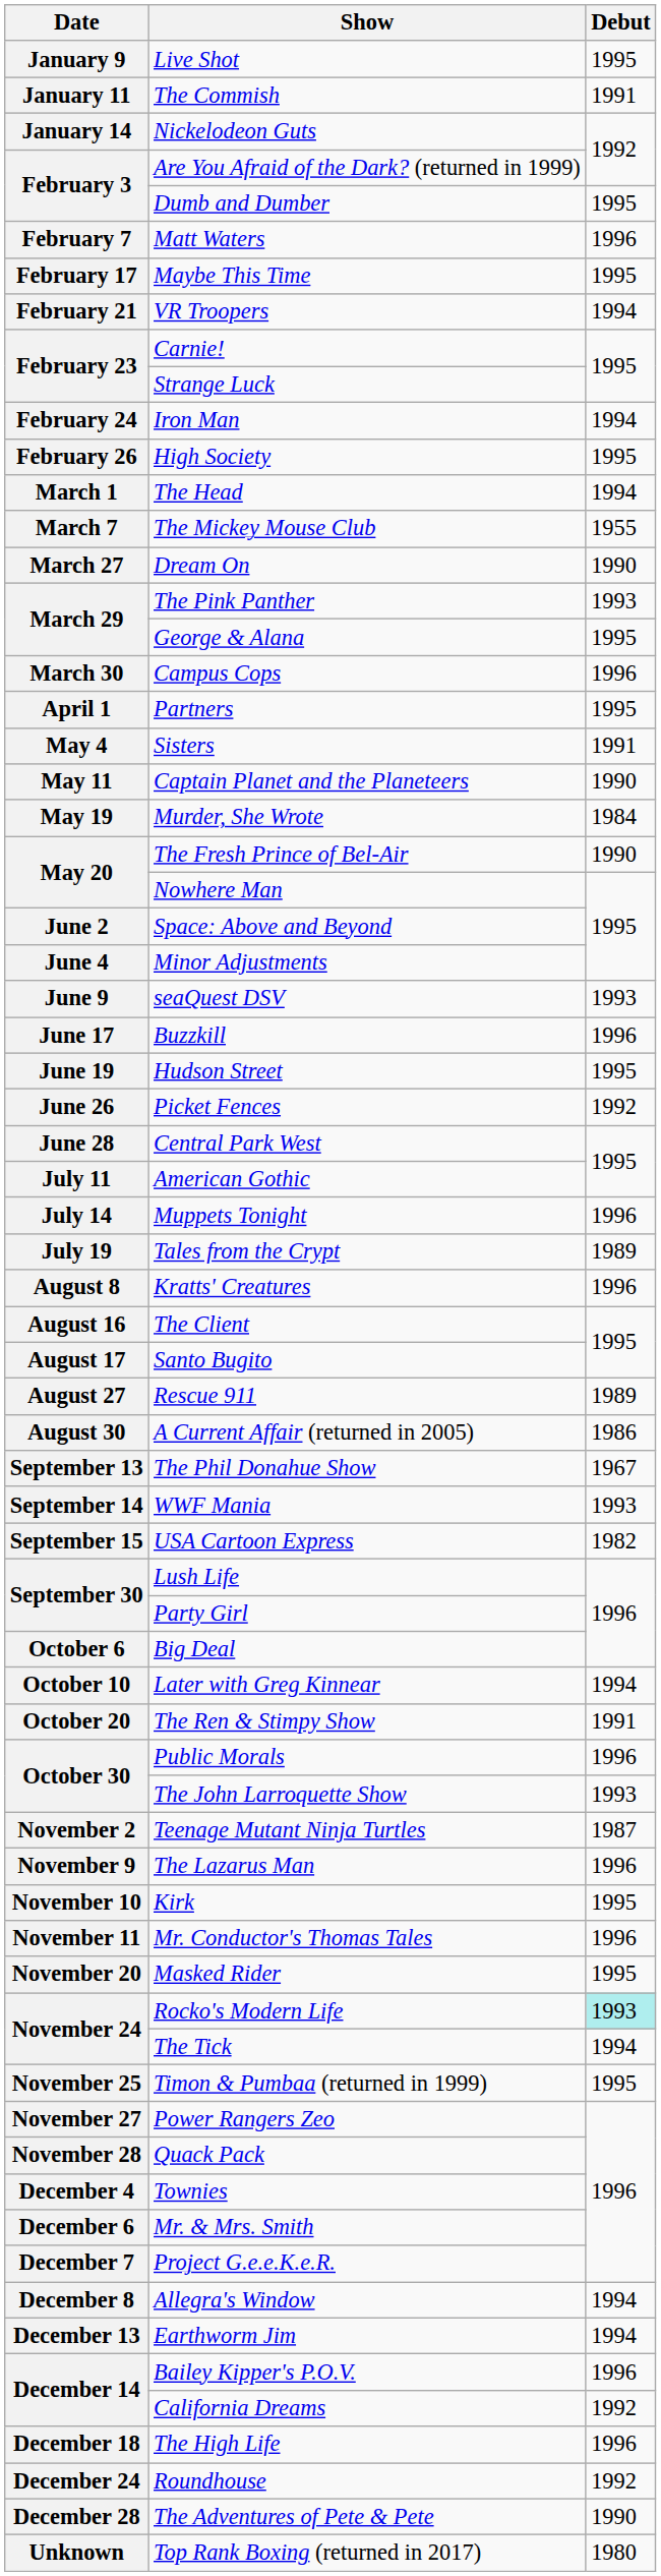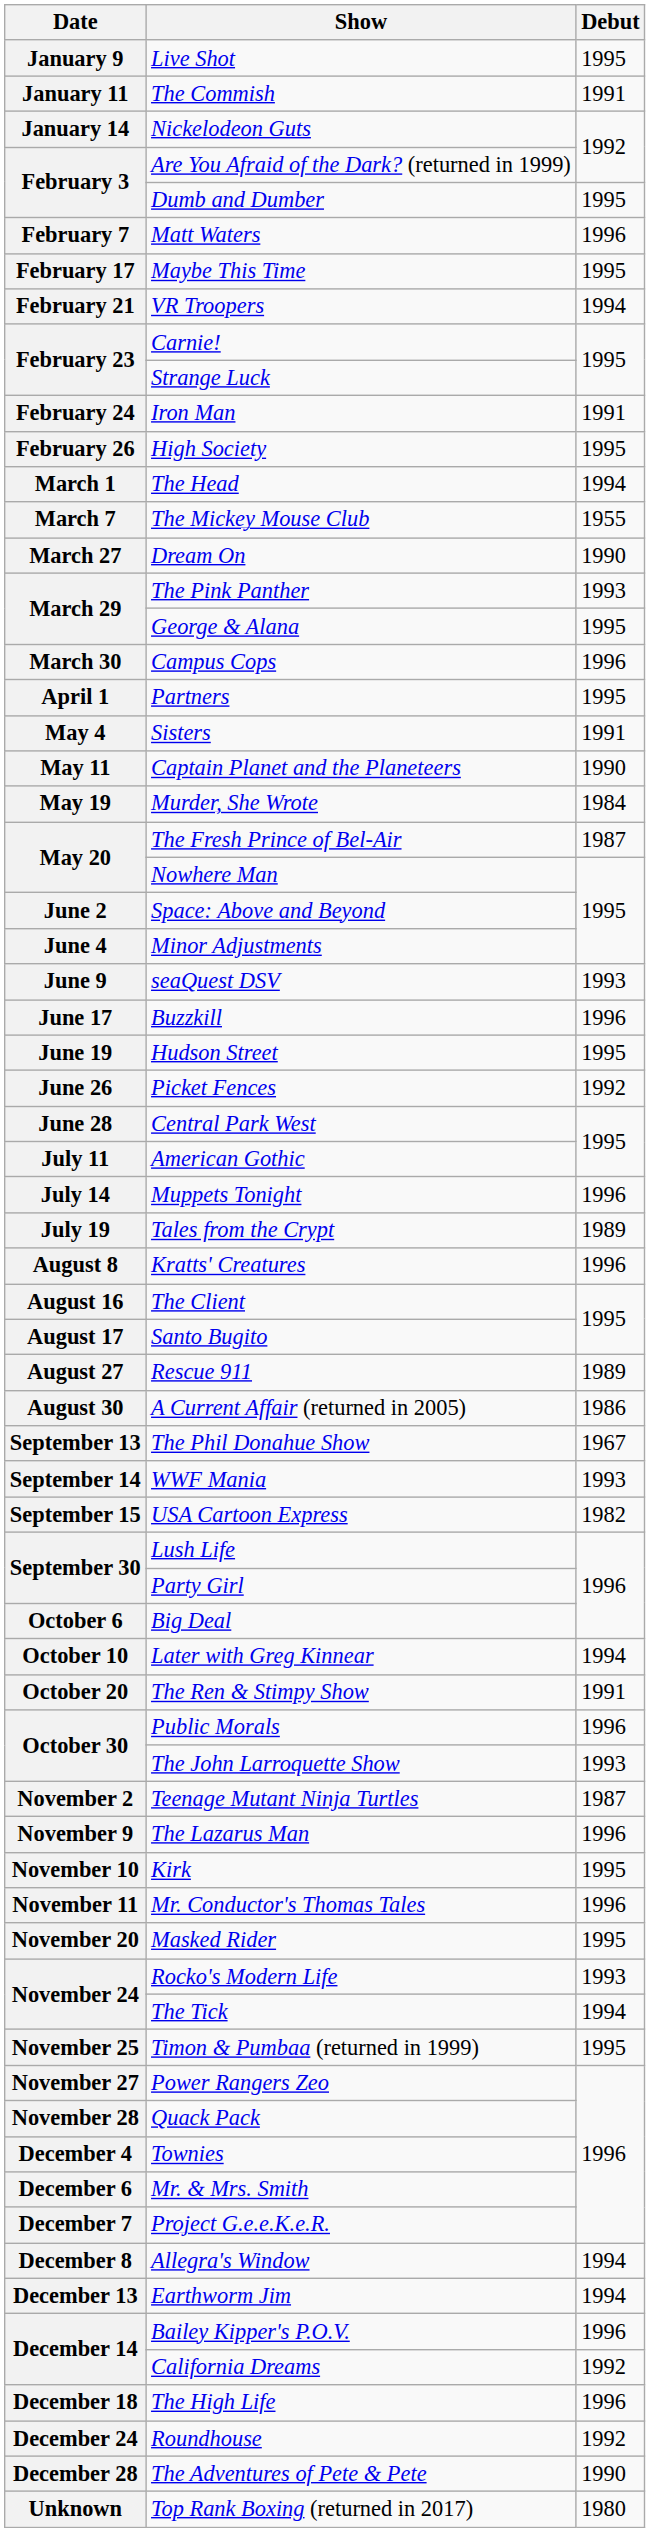Iron Man | Debut: 1994 -> 1991
The Fresh Prince of Bel-Air | Debut: 1990 -> 1987
Rocko's Modern Life | Debut: paleturquoise background -> no background
